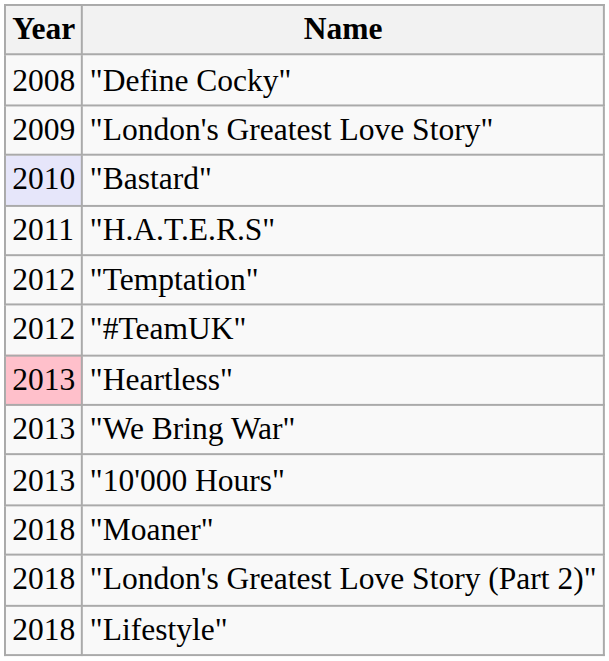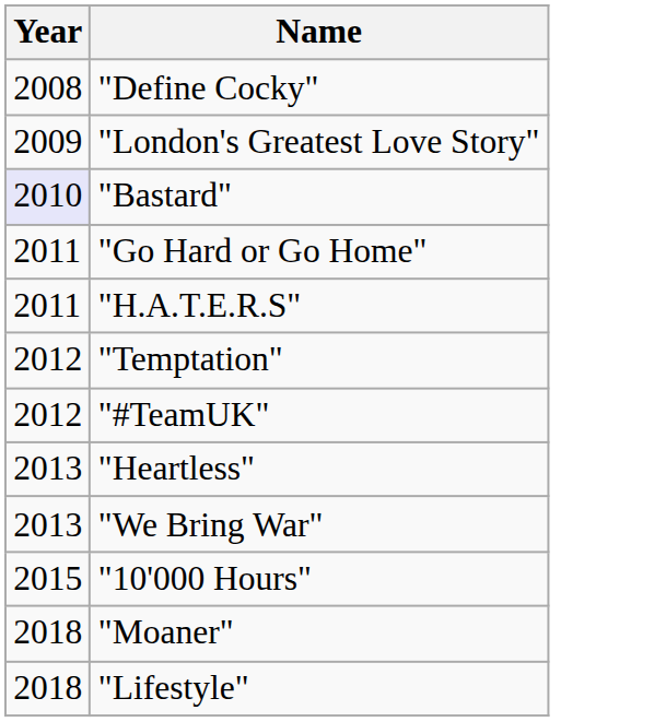+ row: 2011 | "Go Hard or Go Home"
"Heartless" | Year: pink background -> no background
"10'000 Hours" | Year: 2013 -> 2015
- row: 2018 | "London's Greatest Love Story (Part 2)"
